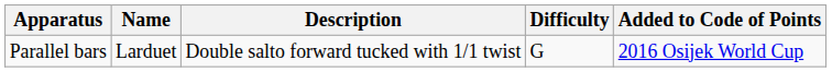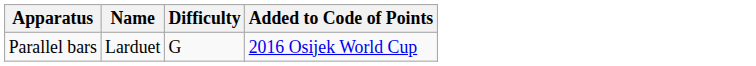- column: Description | Double salto forward tucked with 1/1 twist
